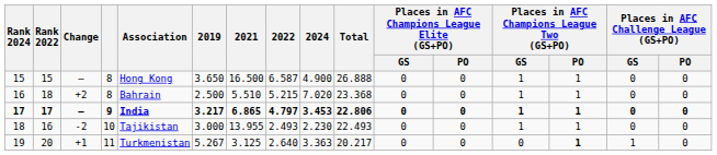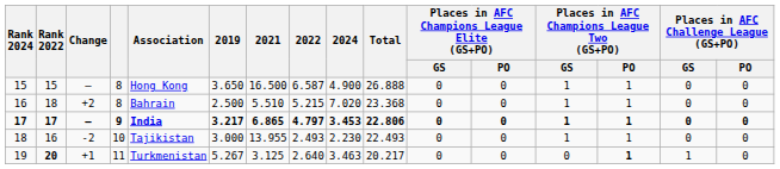19 | Rank 2022: normal -> bold
19 | 2024: 3.363 -> 3.463
